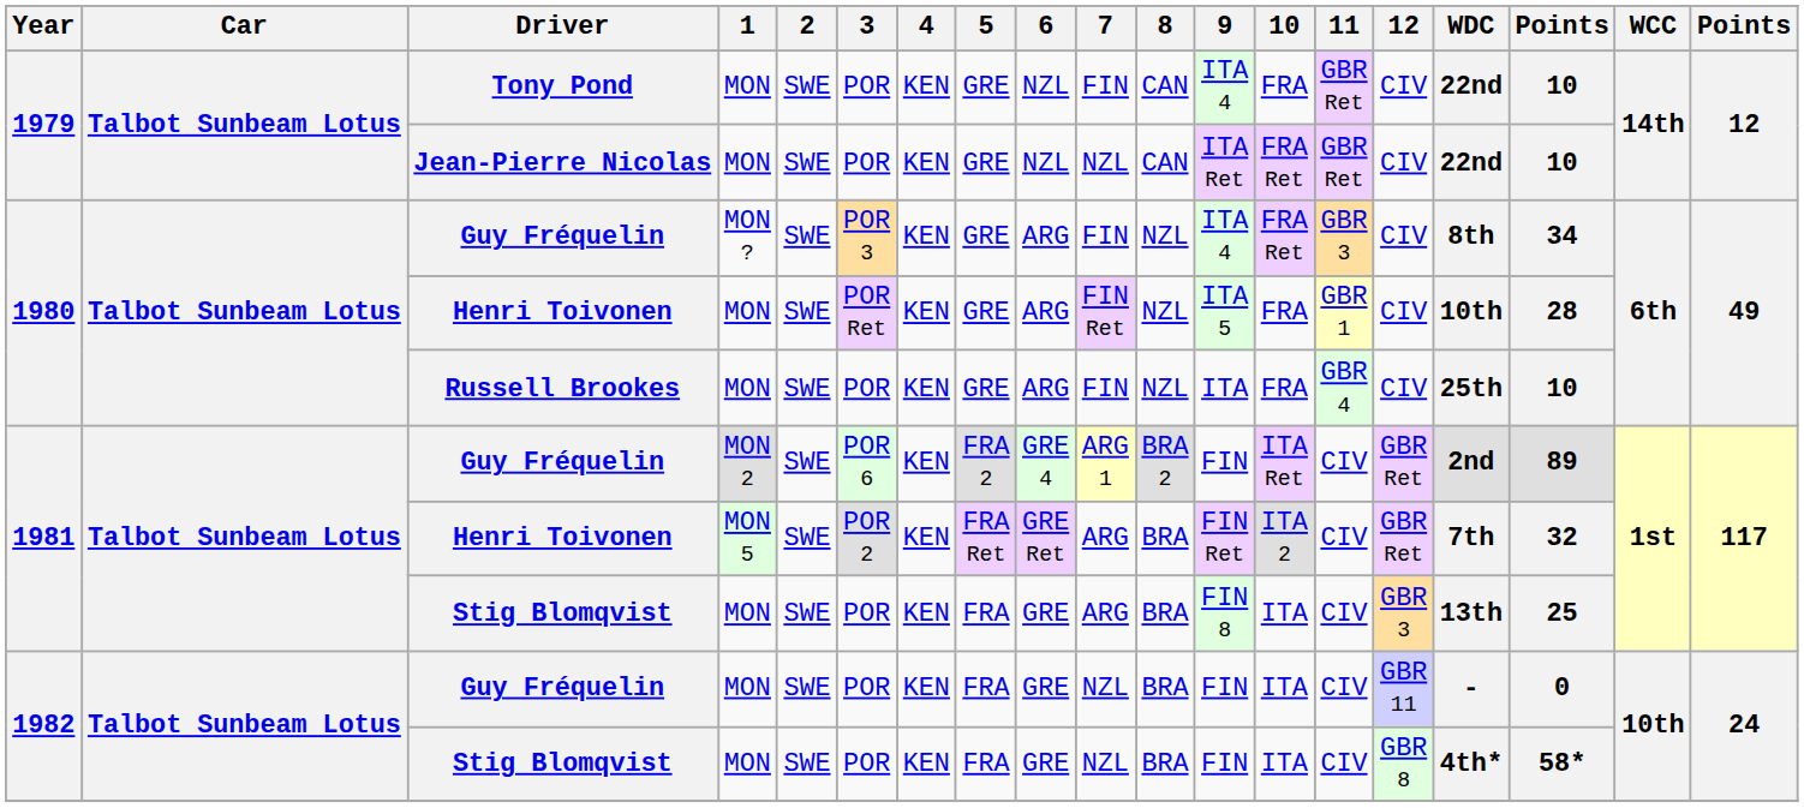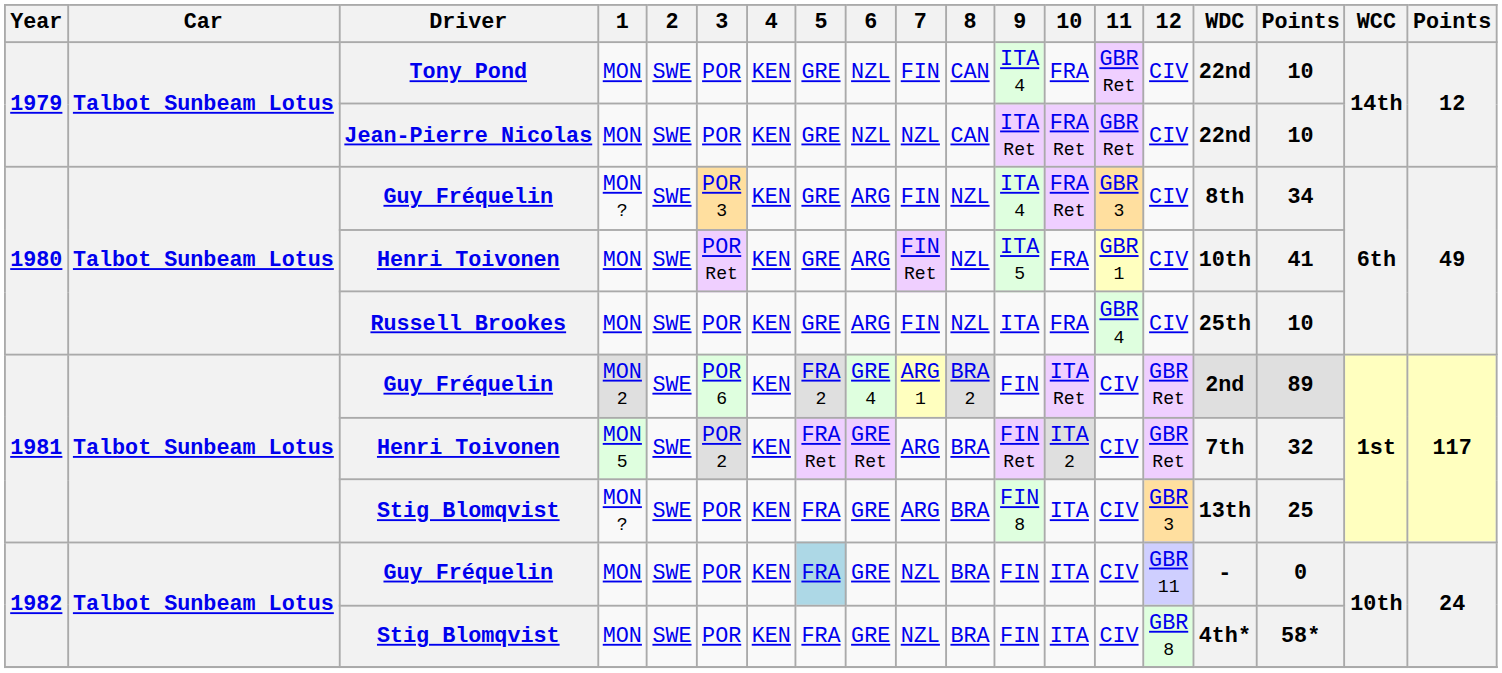1980 / Henri Toivonen | column 17: 28 -> 41
1981 / Stig Blomqvist | 1: MON -> MON ?
1982 / Guy Fréquelin | 5: no background -> lightblue background
